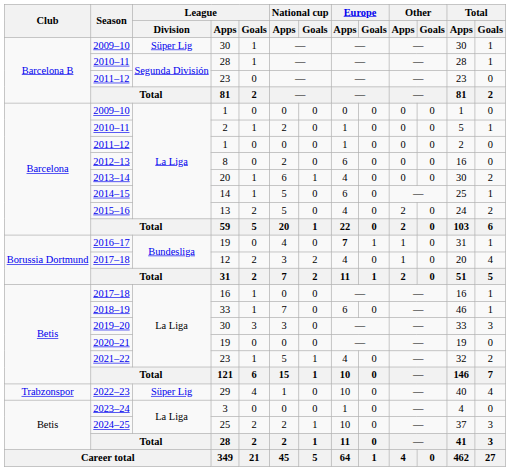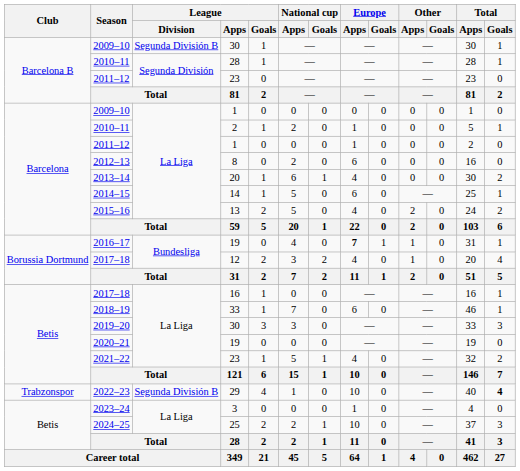2009–10 / 30 | League / Division: Süper Lig -> Segunda División B
2022–23 | League / Division: Süper Lig -> Segunda División B
2022–23 | Total / Goals: normal -> bold
